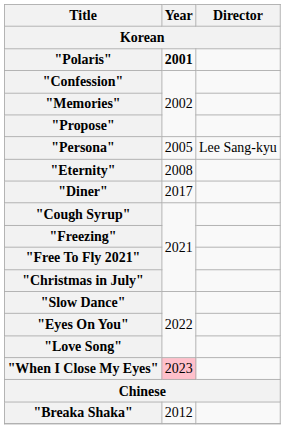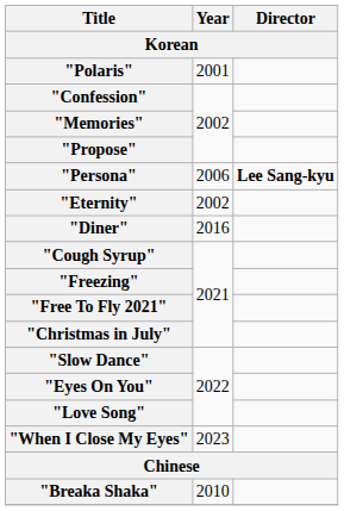"Polaris" | Year: bold -> normal
"Persona" | Year: 2005 -> 2006
"Persona" | Director: normal -> bold
"Eternity" | Year: 2008 -> 2002
"Diner" | Year: 2017 -> 2016
"When I Close My Eyes" | Year: pink background -> no background
"Breaka Shaka" | Year: 2012 -> 2010
